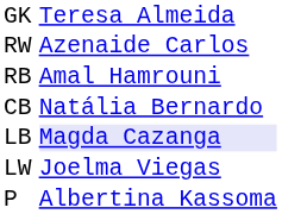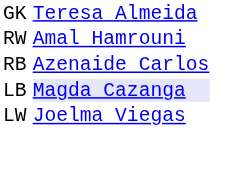RW | column 3: Azenaide Carlos -> Amal Hamrouni
RB | column 3: Amal Hamrouni -> Azenaide Carlos
- row: CB | Natália Bernardo
- row: P | Albertina Kassoma
